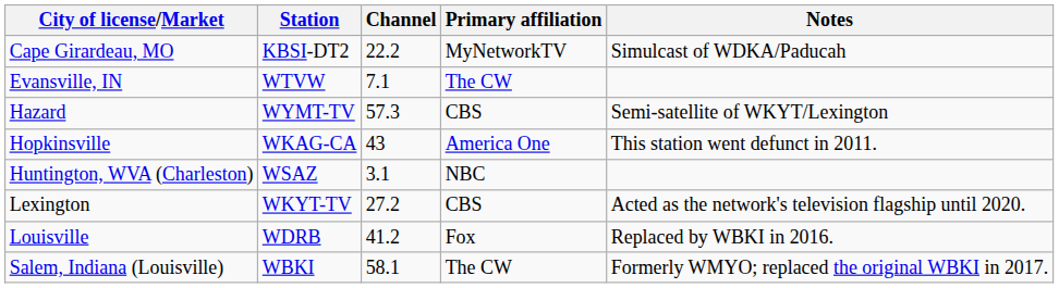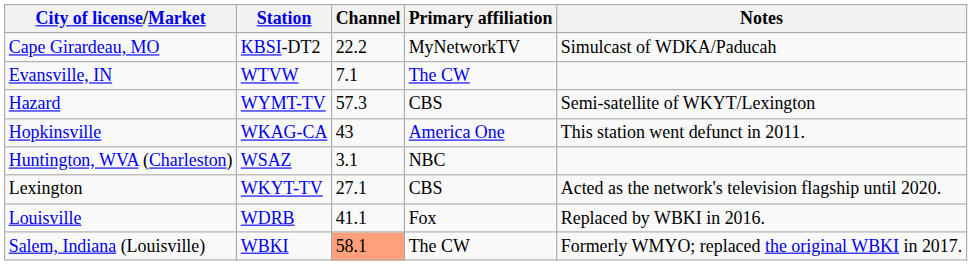Lexington | Channel: 27.2 -> 27.1
Louisville | Channel: 41.2 -> 41.1
Salem, Indiana (Louisville) | Channel: no background -> lightsalmon background
